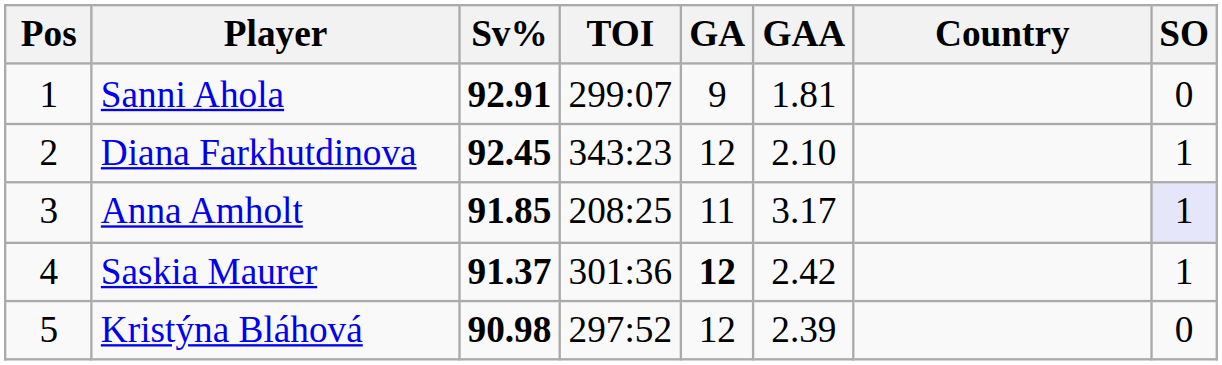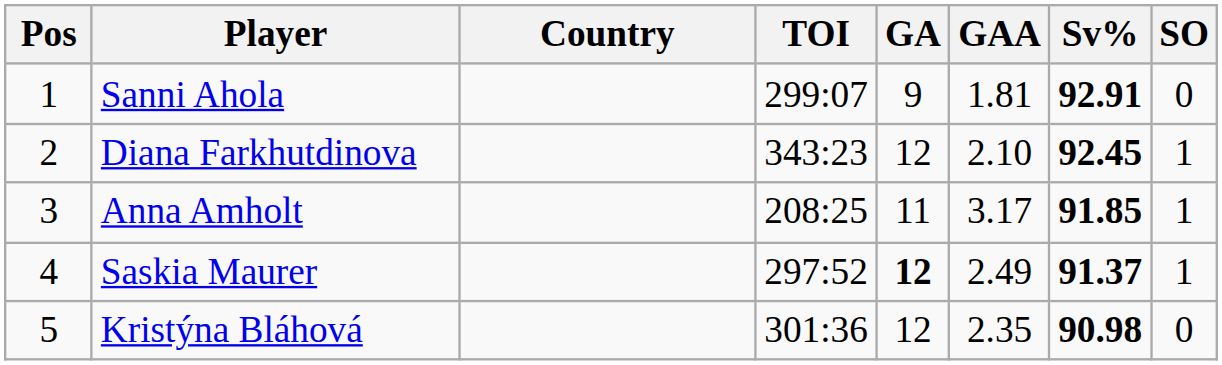columns swapped: Country <-> Sv%
Anna Amholt | SO: lavender background -> no background
Saskia Maurer | TOI: 301:36 -> 297:52
Saskia Maurer | GAA: 2.42 -> 2.49
Kristýna Bláhová | TOI: 297:52 -> 301:36
Kristýna Bláhová | GAA: 2.39 -> 2.35
